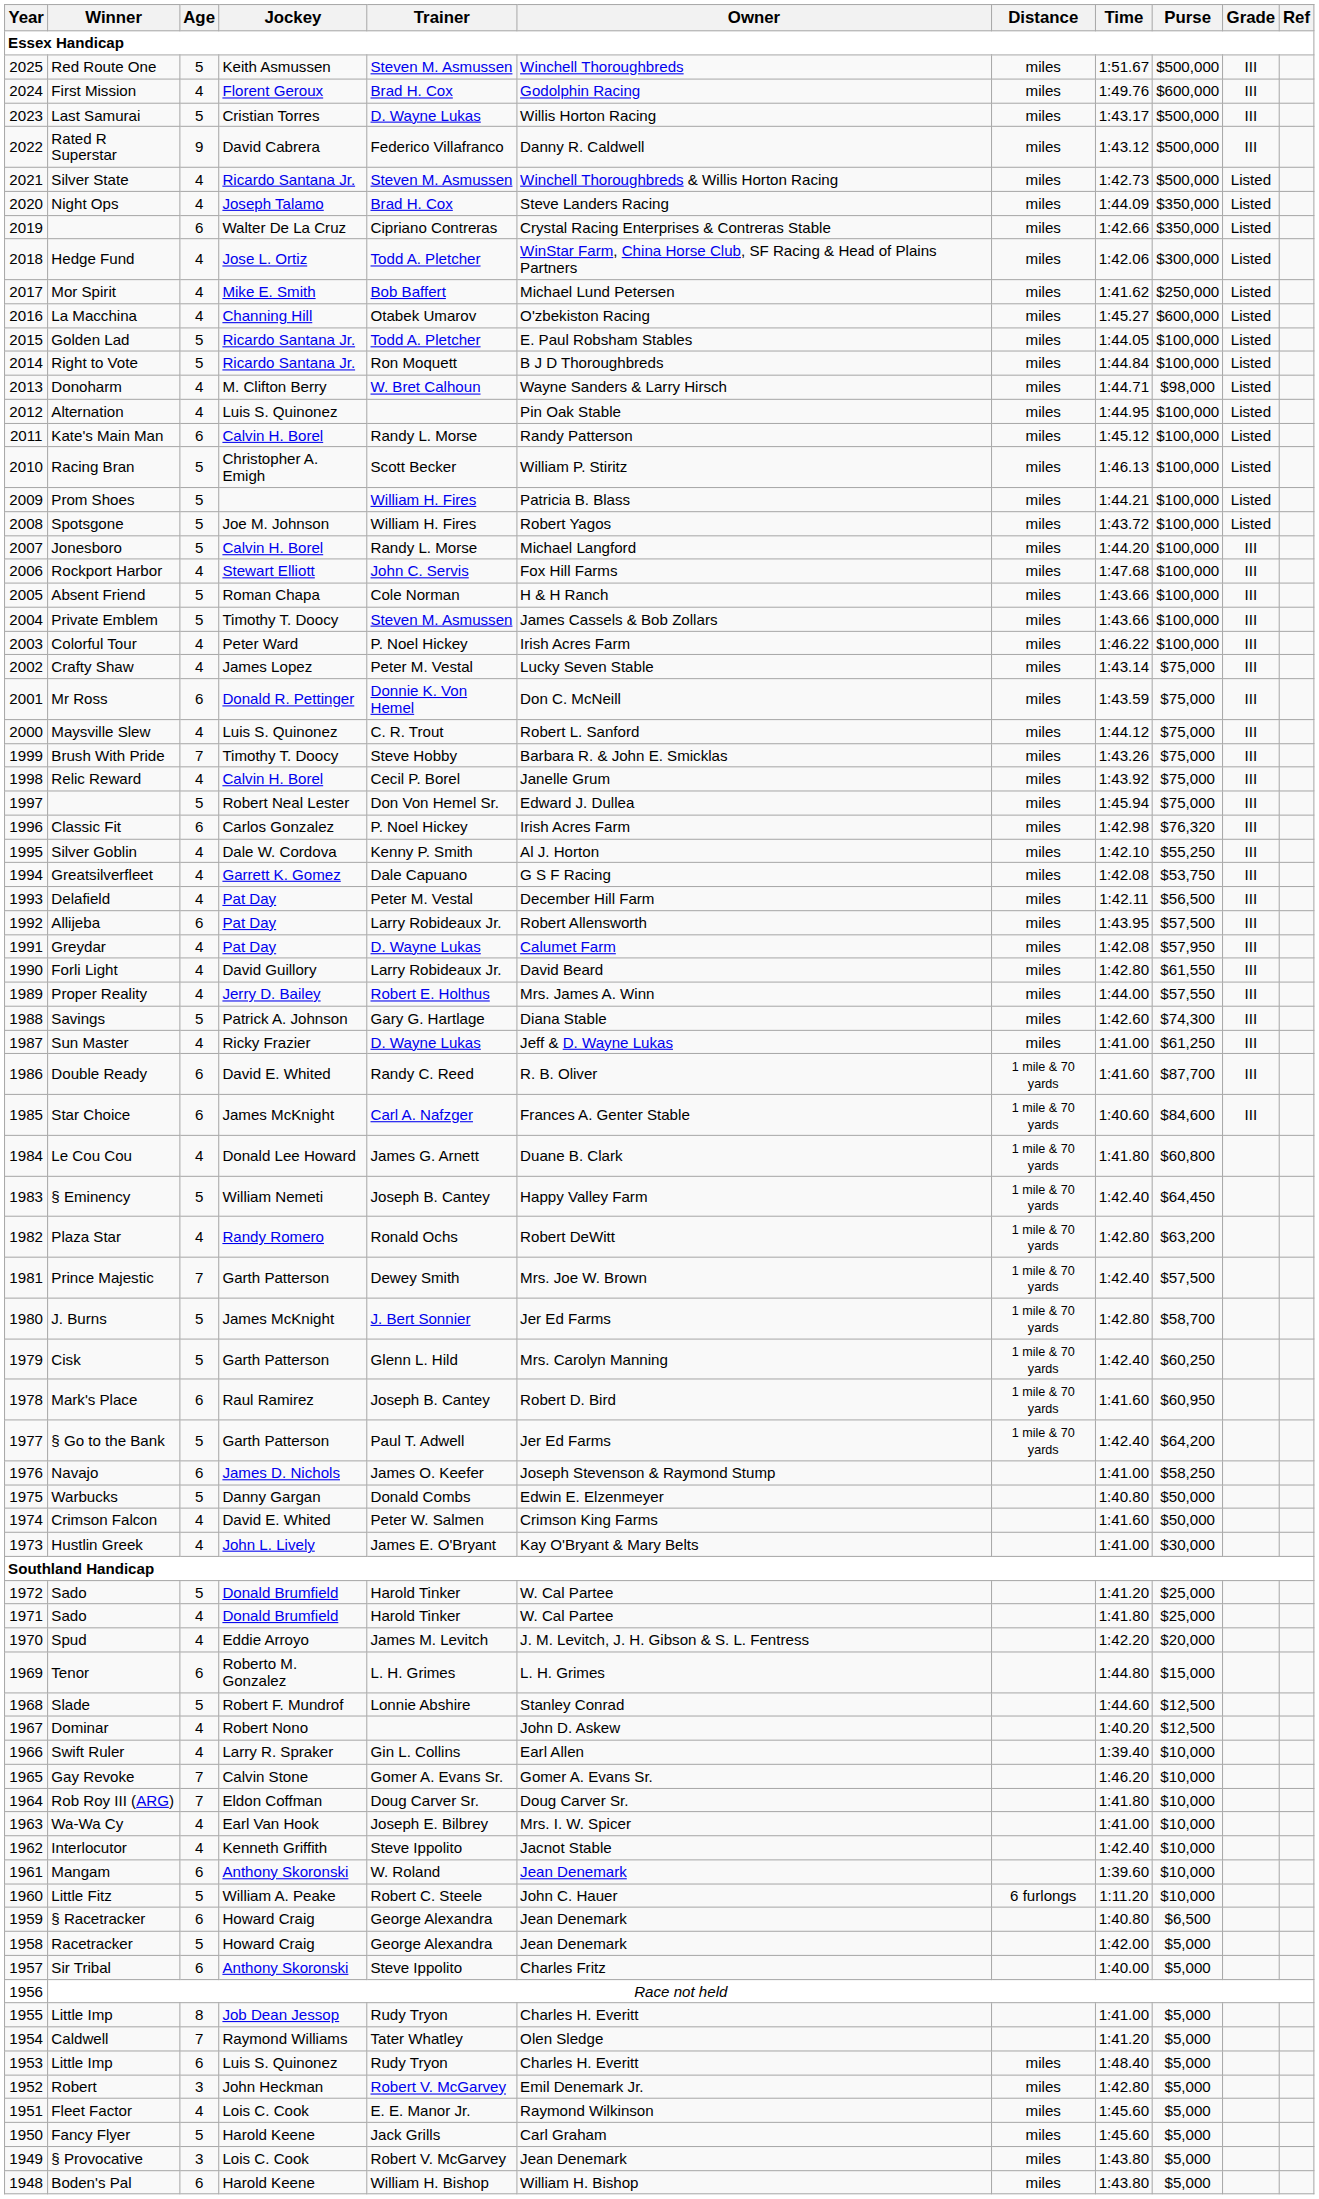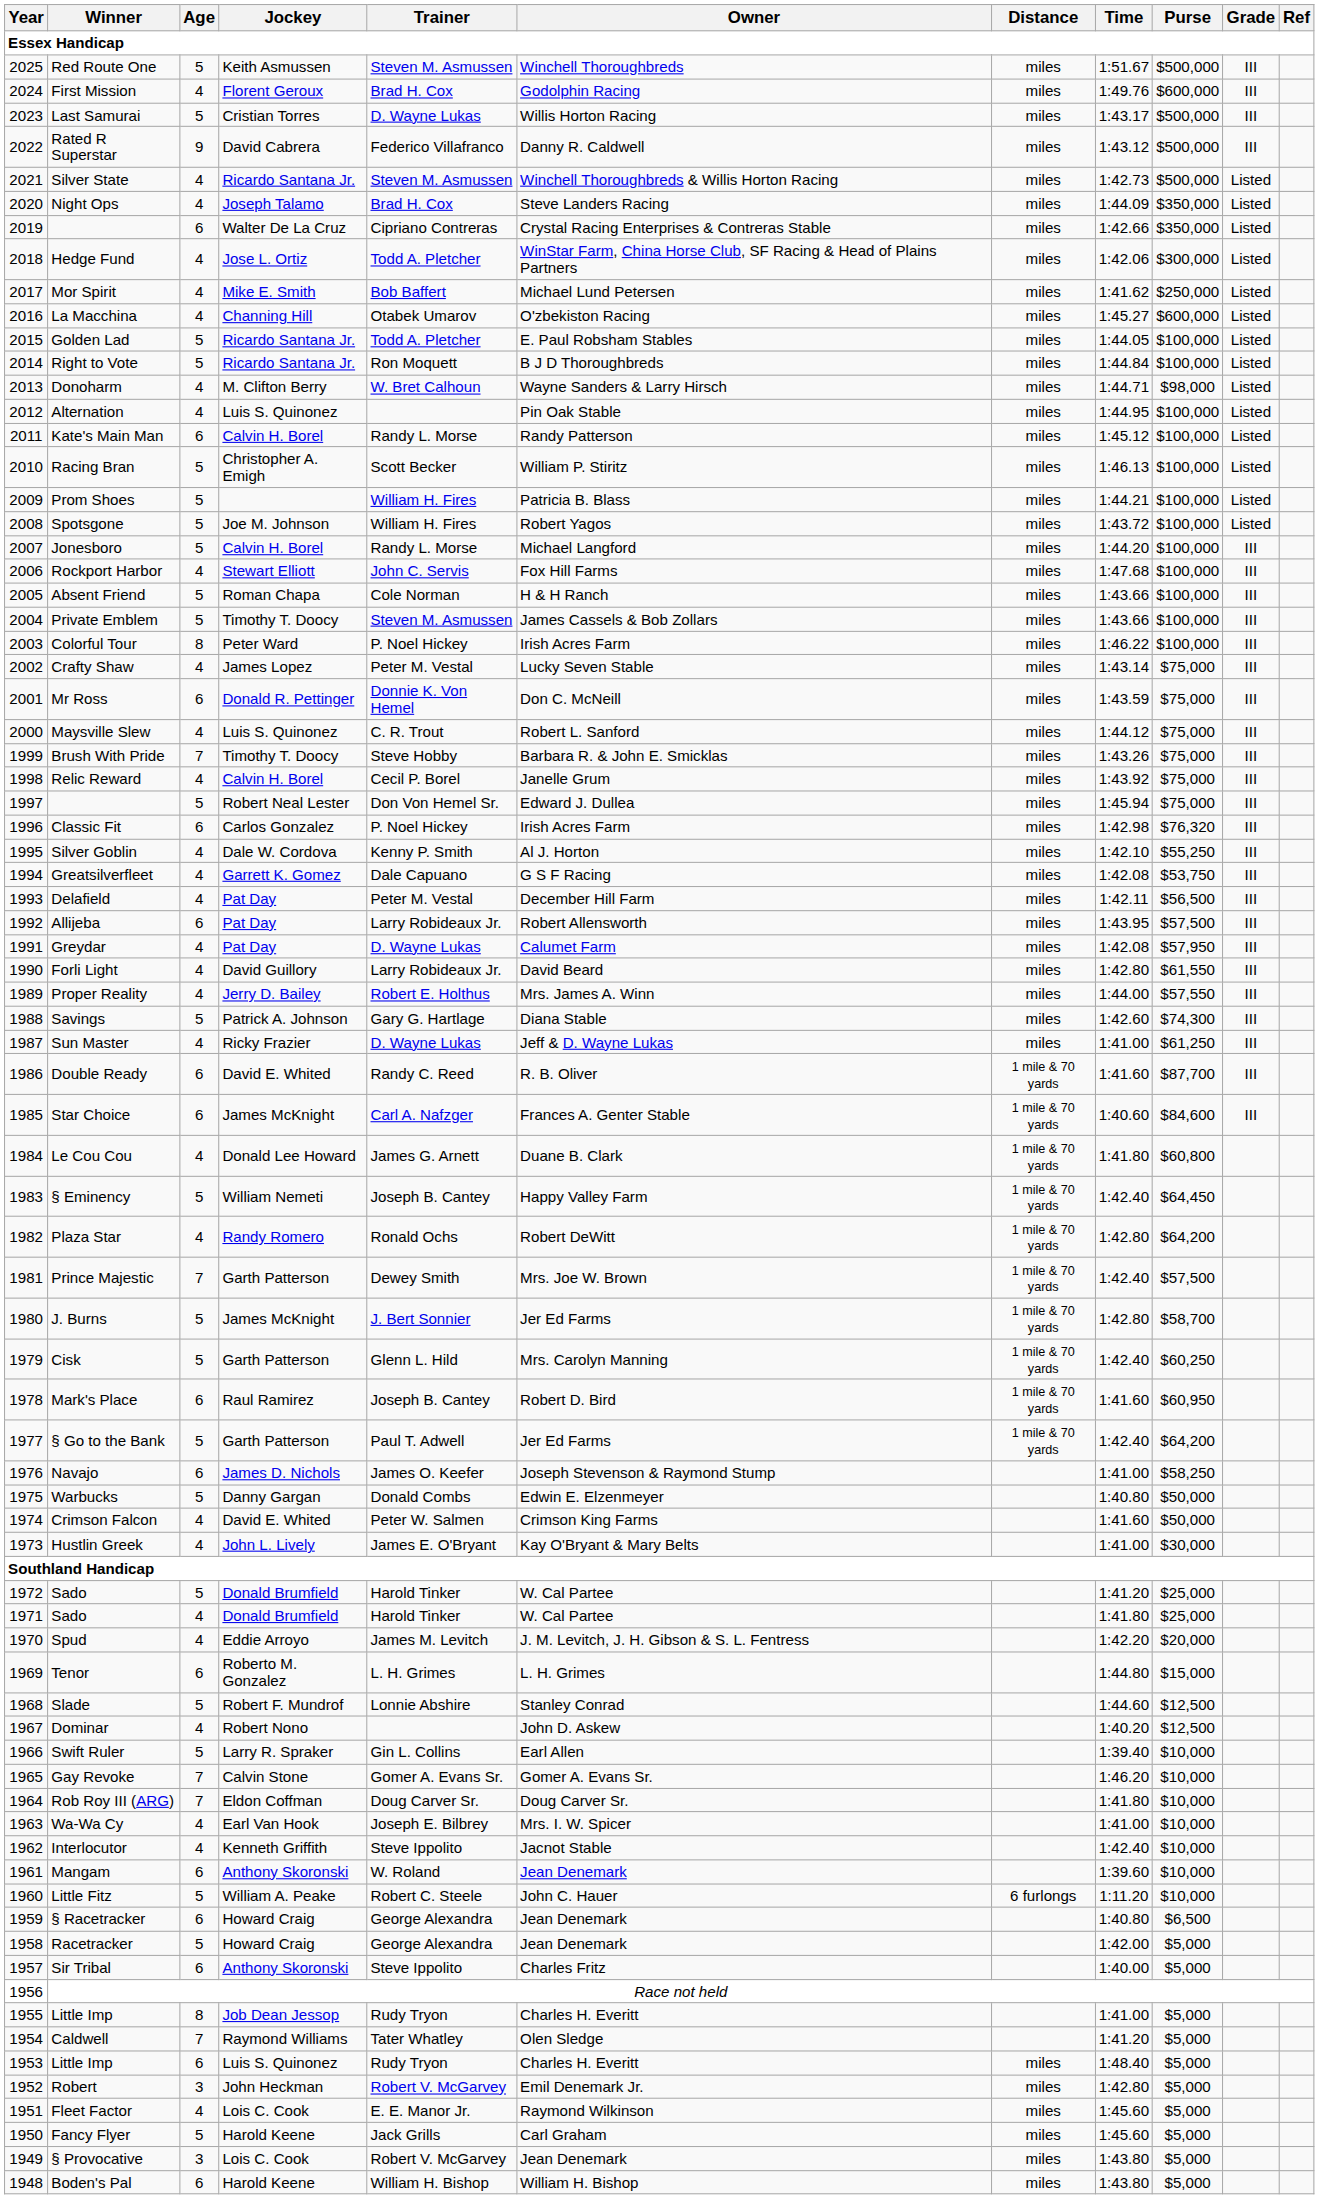Colorful Tour | Age: 4 -> 8
Plaza Star | Purse: $63,200 -> $64,200
Swift Ruler | Age: 4 -> 5
